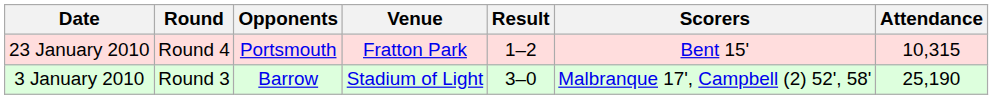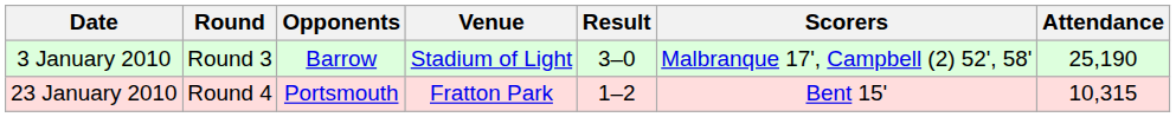rows swapped: 3 January 2010 <-> 23 January 2010
